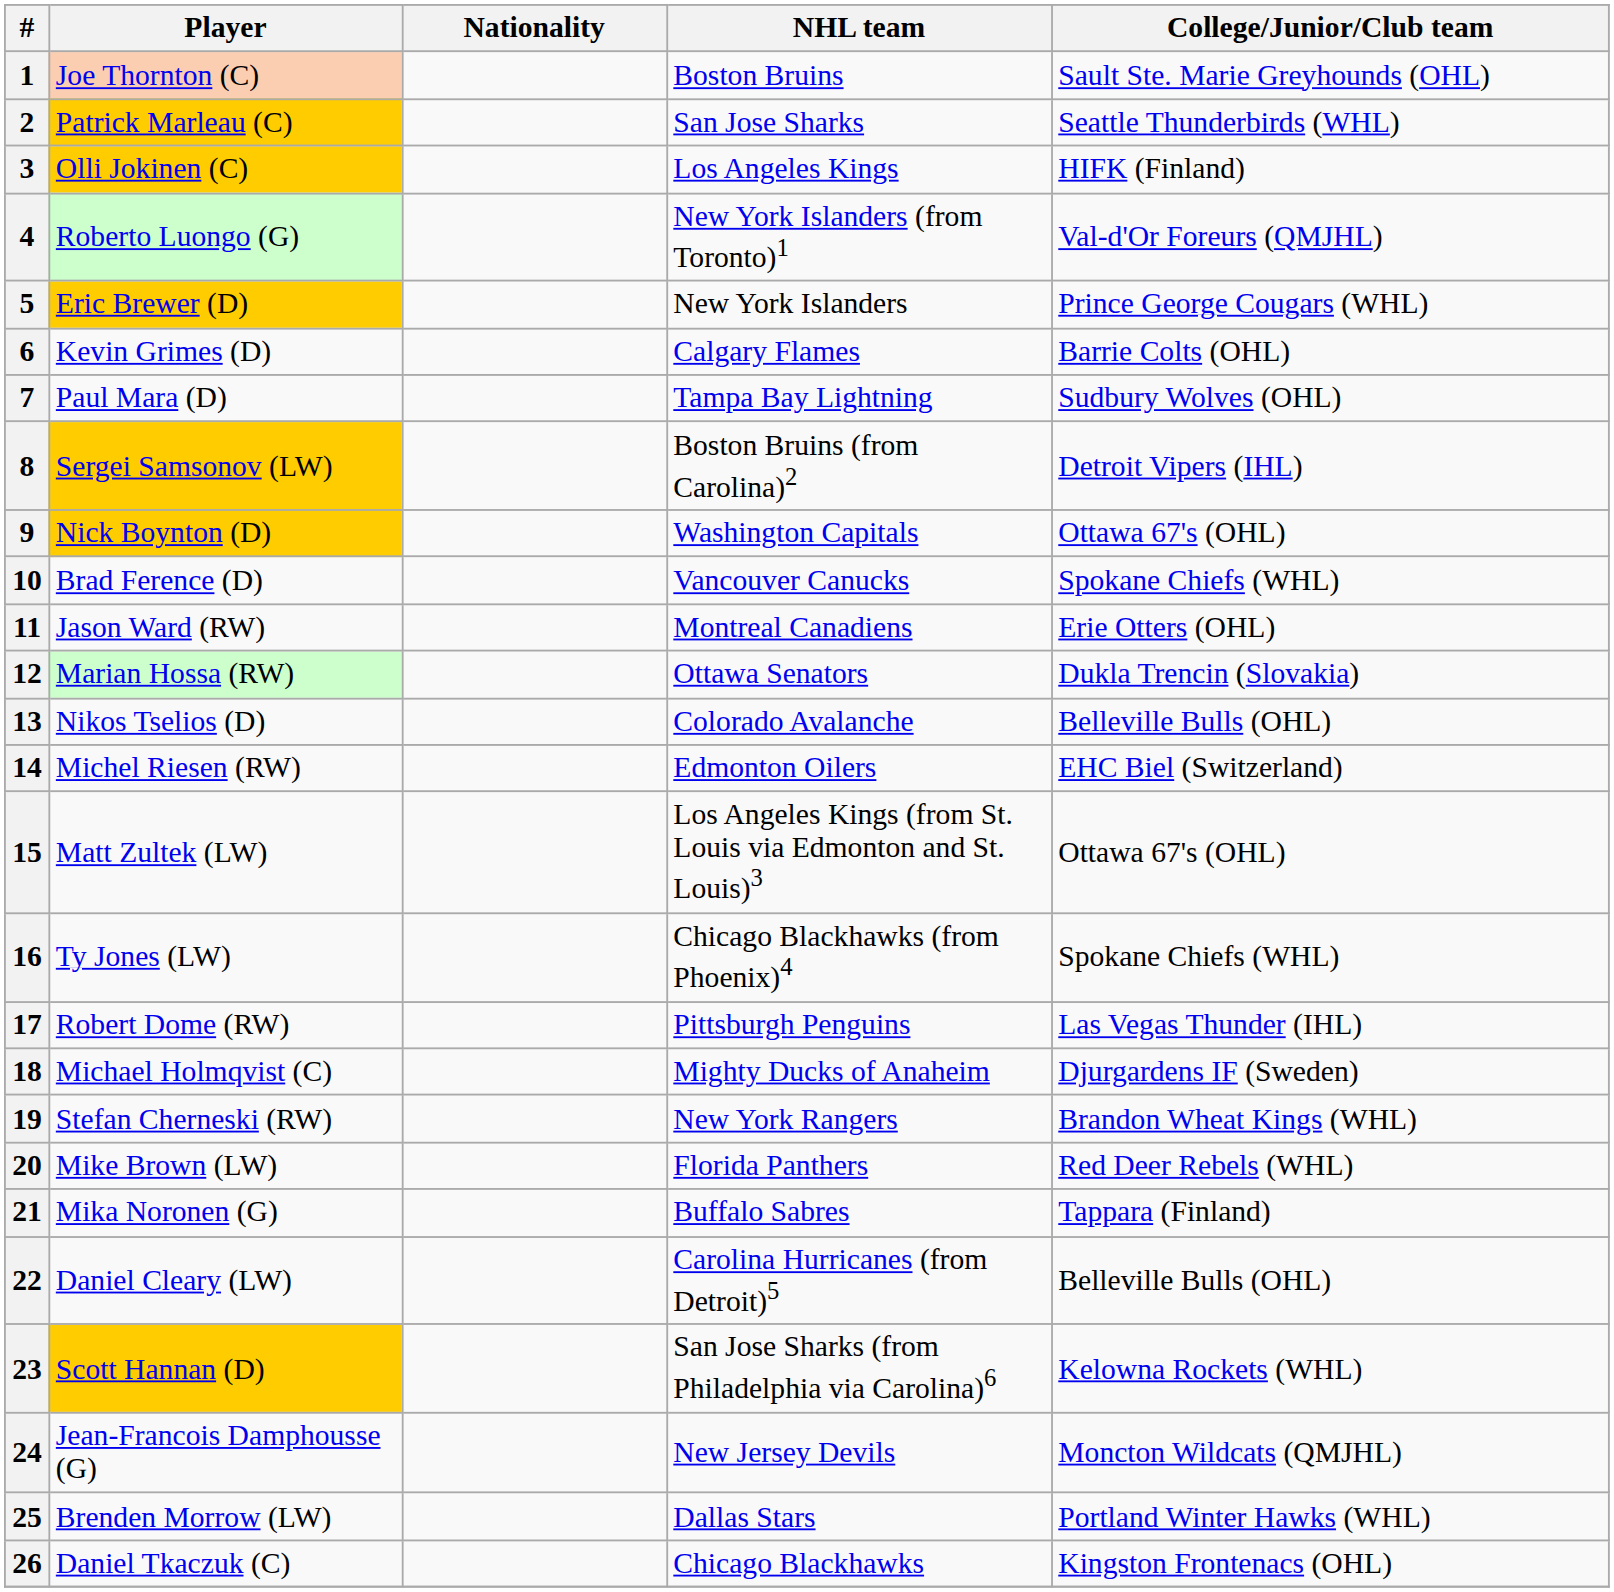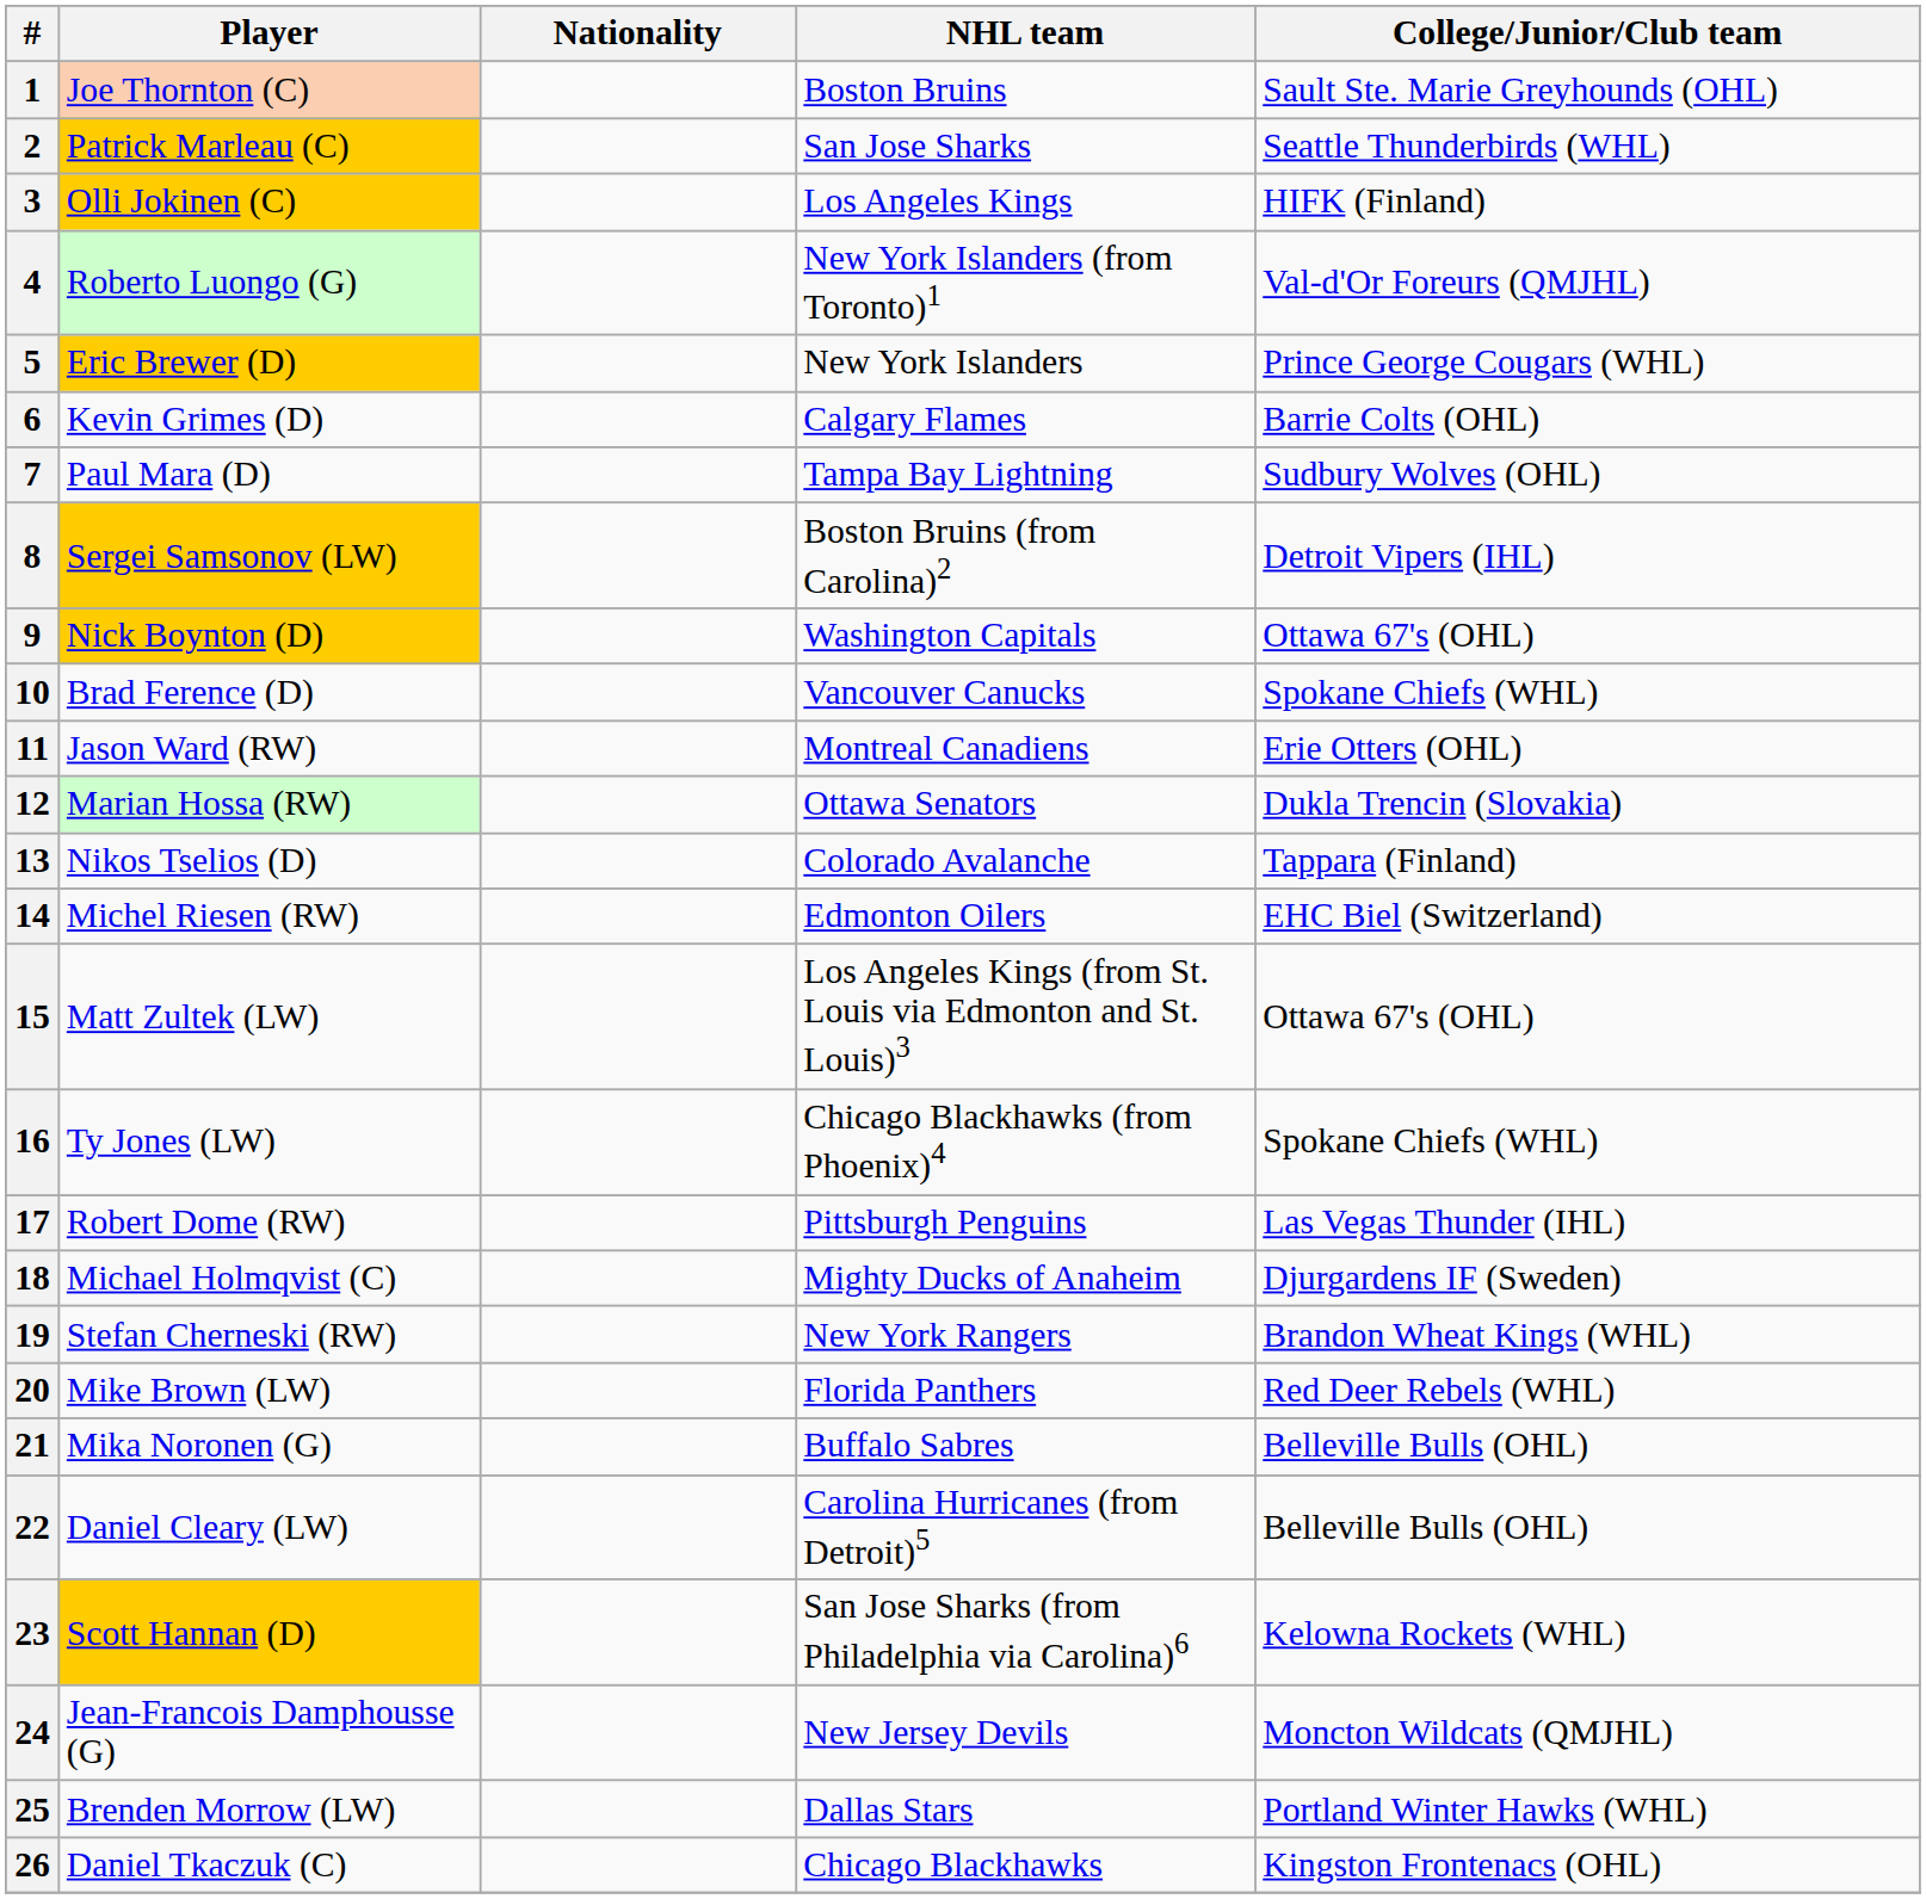13 | College/Junior/Club team: Belleville Bulls (OHL) -> Tappara (Finland)
21 | College/Junior/Club team: Tappara (Finland) -> Belleville Bulls (OHL)
